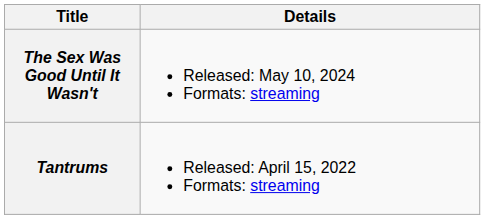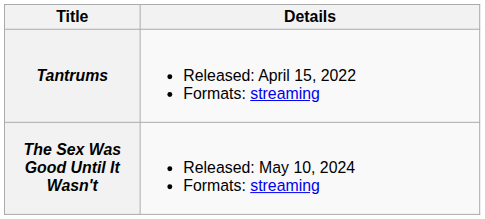rows swapped: Tantrums <-> The Sex Was Good Until It Wasn't
